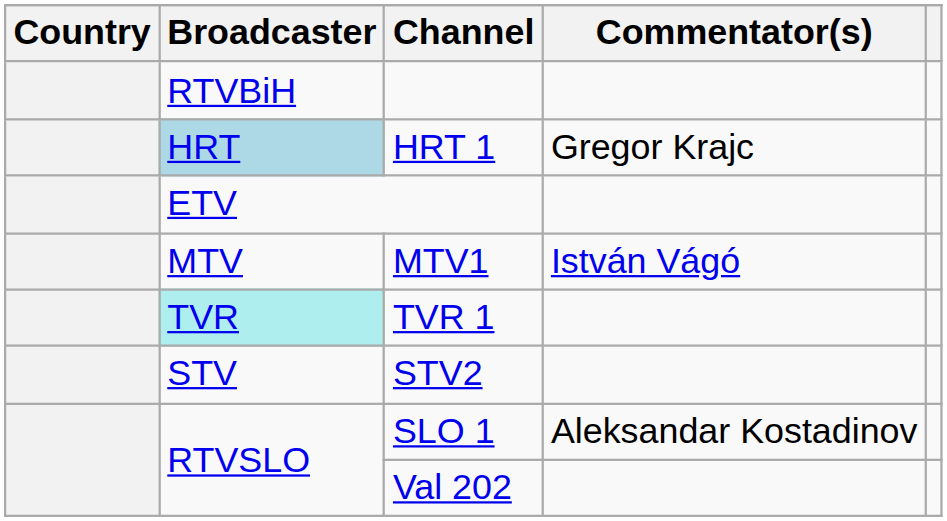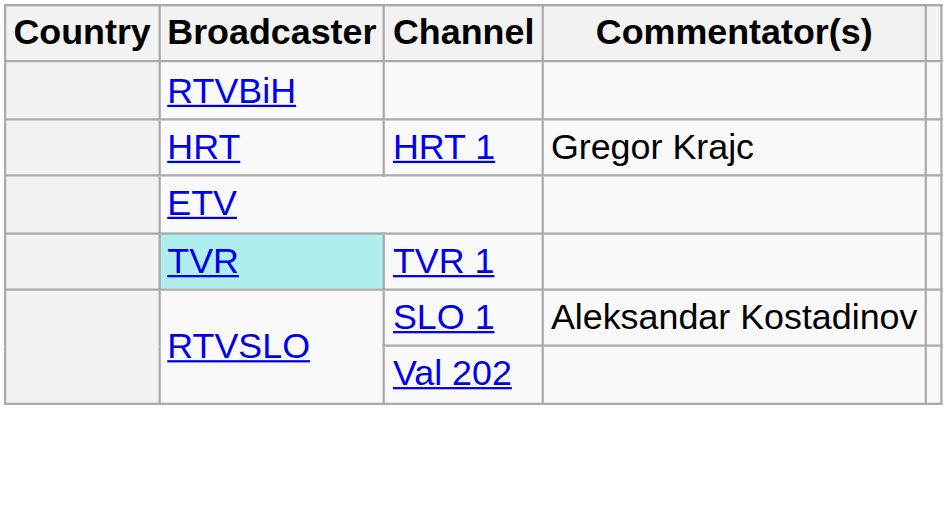HRT 1 | Broadcaster: lightblue background -> no background
- row: MTV | MTV1 | István Vágó
- row: STV | STV2
